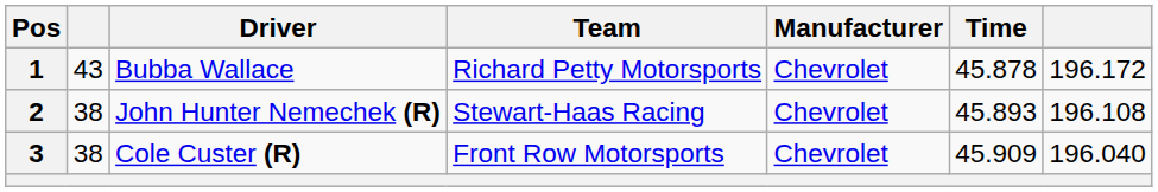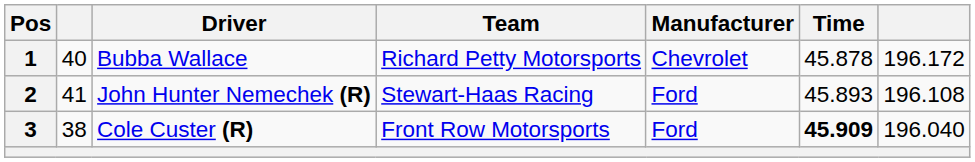1 | column 2: 43 -> 40
2 | column 2: 38 -> 41
2 | Manufacturer: Chevrolet -> Ford
3 | Manufacturer: Chevrolet -> Ford
3 | Time: normal -> bold
